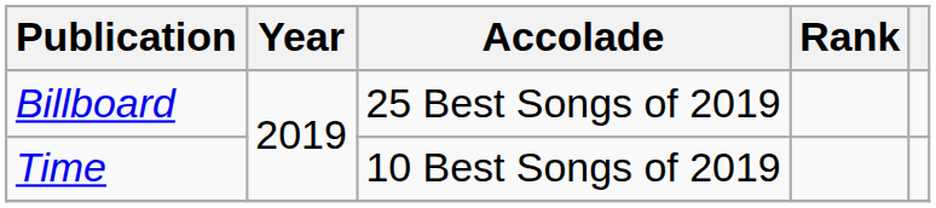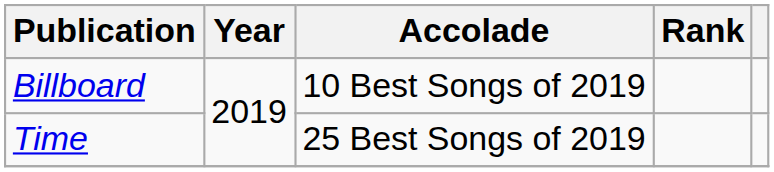Billboard | Accolade: 25 Best Songs of 2019 -> 10 Best Songs of 2019
Time | Accolade: 10 Best Songs of 2019 -> 25 Best Songs of 2019
